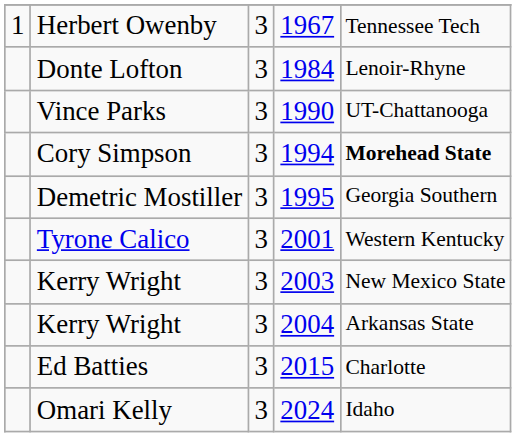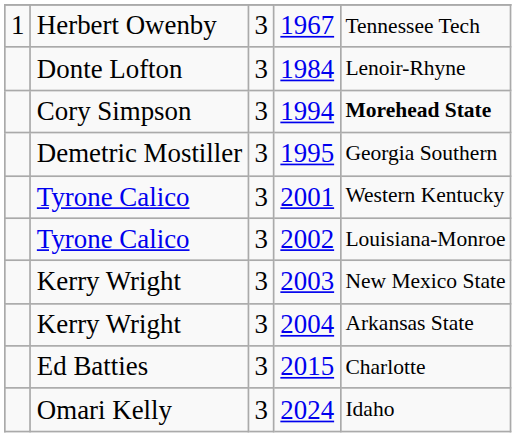- row: Vince Parks | 3 | 1990 | UT-Chattanooga
+ row: Tyrone Calico | 3 | 2002 | Louisiana-Monroe
